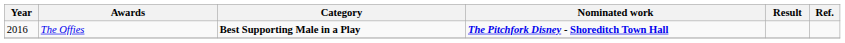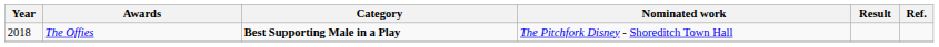The Offies | Year: 2016 -> 2018
The Offies | Nominated work: bold -> normal
